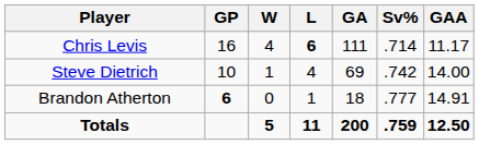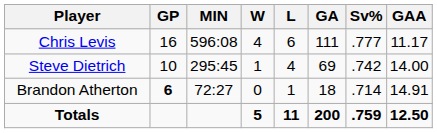+ column: MIN | 596:08 | 295:45 | 72:27
Chris Levis | L: bold -> normal
Chris Levis | Sv%: .714 -> .777
Brandon Atherton | Sv%: .777 -> .714
